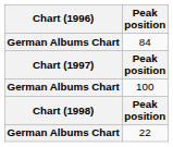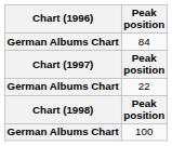rows swapped: 22 <-> 100
